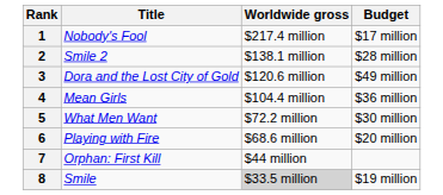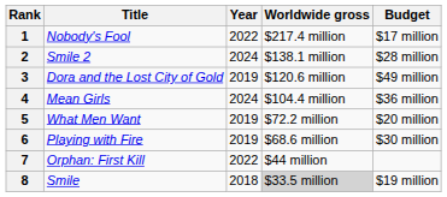+ column: Year | 2022 | 2024 | 2019 | 2024 | 2019 | 2019 | 2022 | 2018
5 | Budget: $30 million -> $20 million
6 | Budget: $20 million -> $30 million
